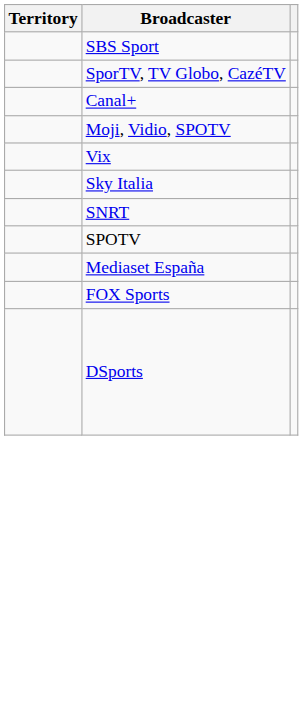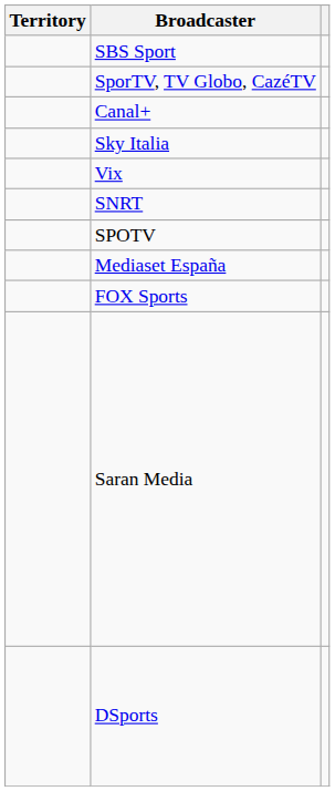- row: Moji, Vidio, SPOTV
rows swapped: Sky Italia <-> Vix
+ row: Saran Media
